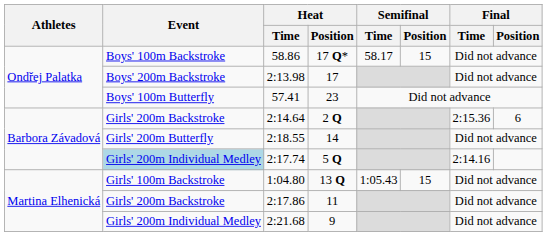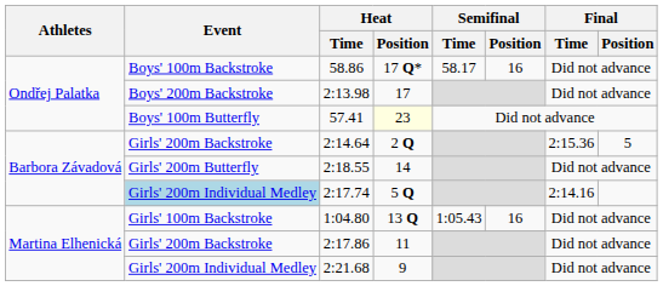58.86 | Semifinal / Position: 15 -> 16
57.41 | Heat / Position: no background -> lightyellow background
2:14.64 | Final / Position: 6 -> 5
1:04.80 | Semifinal / Position: 15 -> 16
